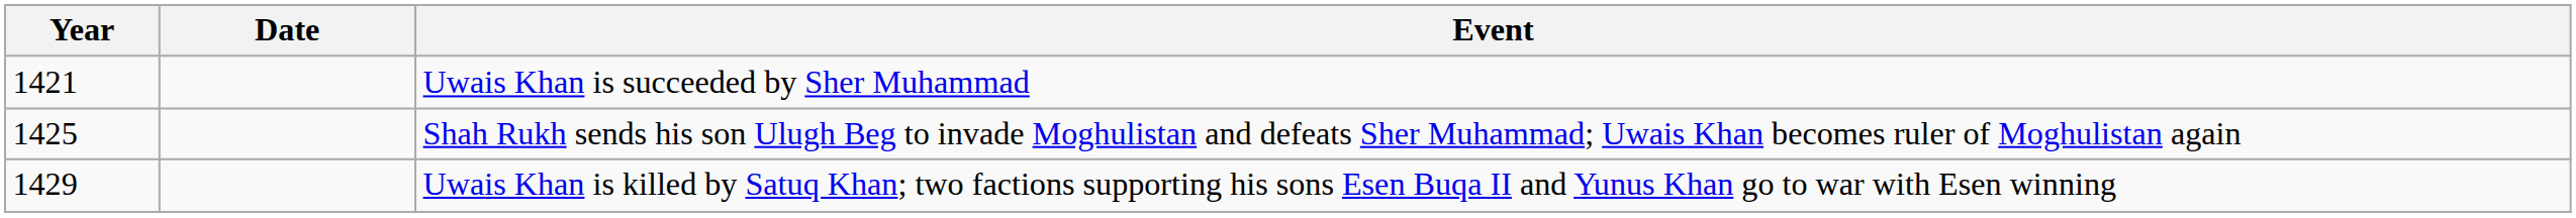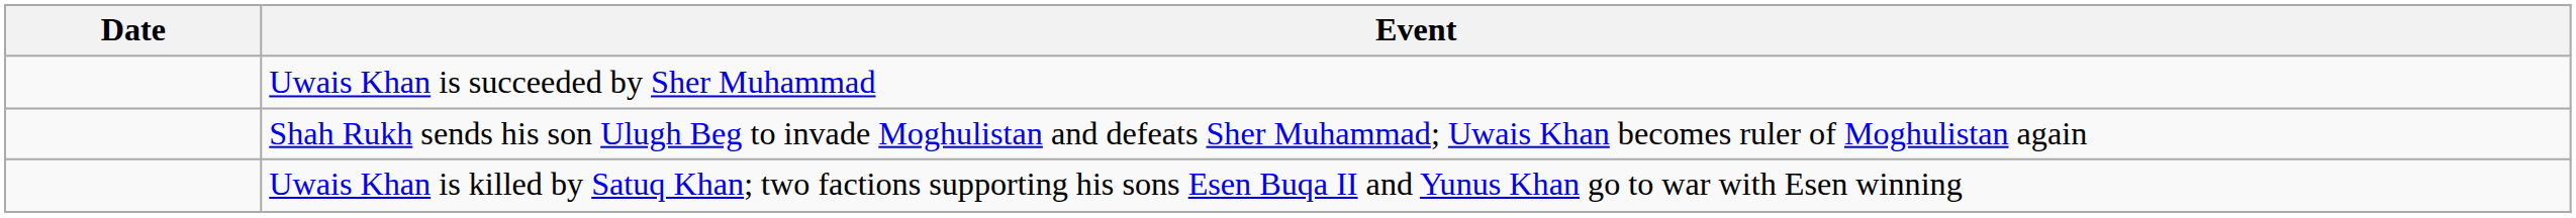- column: Year | 1421 | 1425 | 1429
